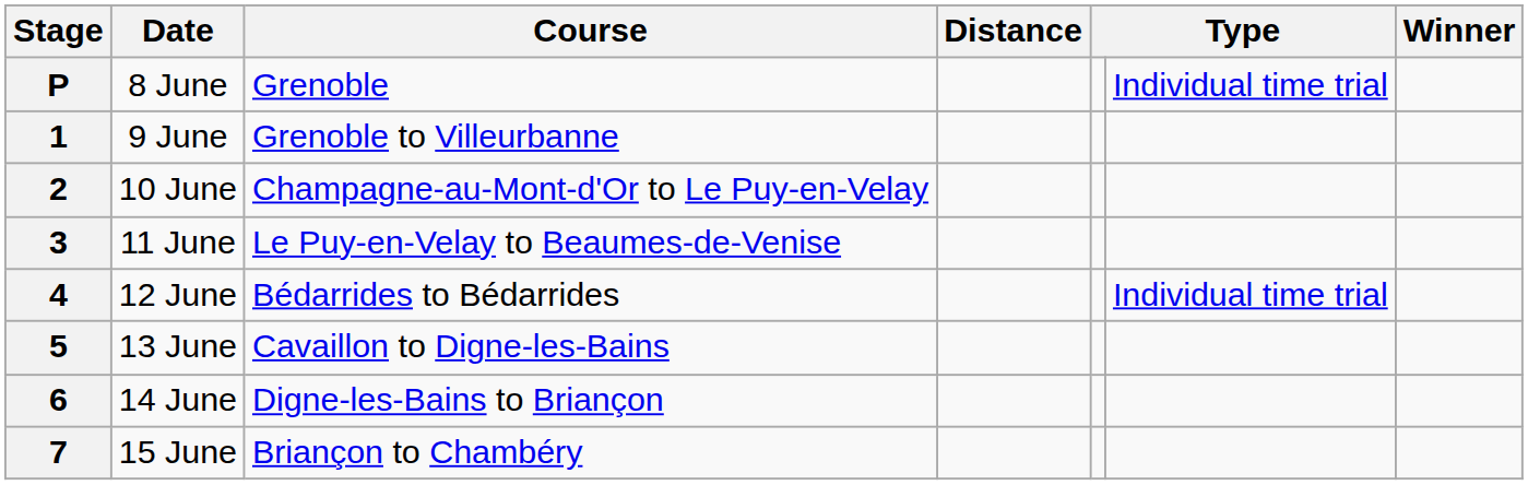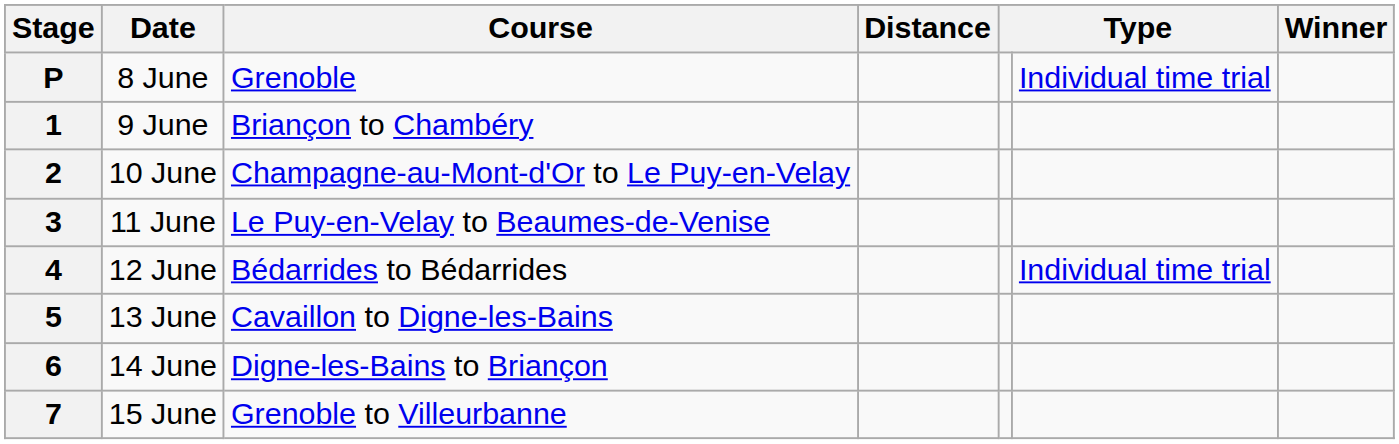1 | Course: Grenoble to Villeurbanne -> Briançon to Chambéry
7 | Course: Briançon to Chambéry -> Grenoble to Villeurbanne
